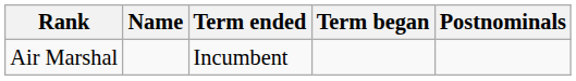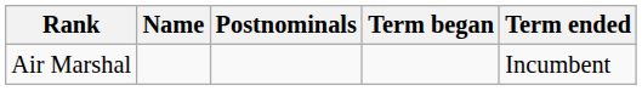columns swapped: Postnominals <-> Term ended
